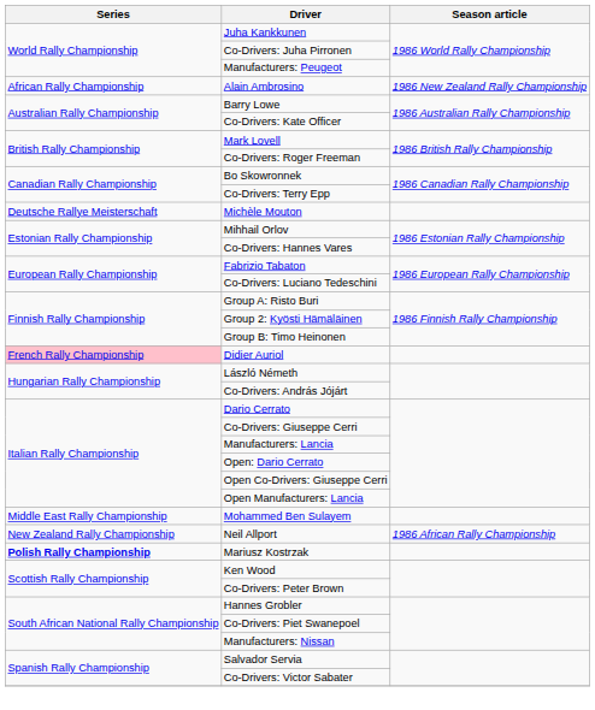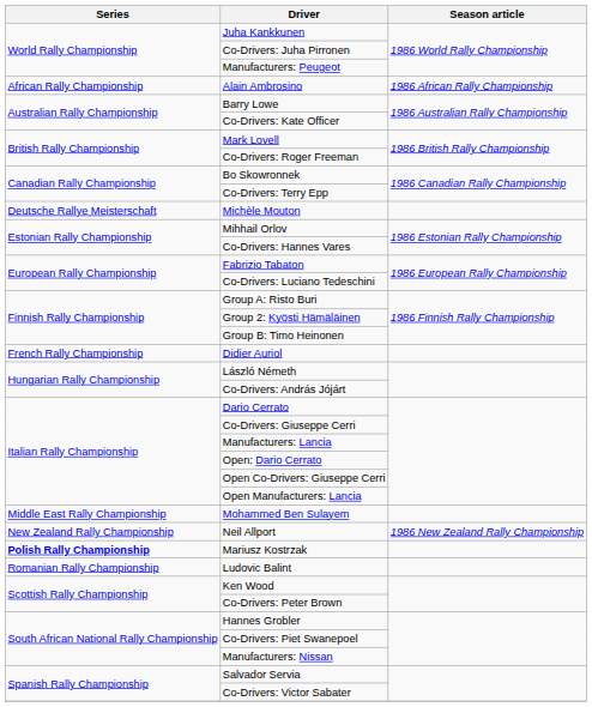Alain Ambrosino | Season article: 1986 New Zealand Rally Championship -> 1986 African Rally Championship
Didier Auriol | Series: pink background -> no background
Neil Allport | Season article: 1986 African Rally Championship -> 1986 New Zealand Rally Championship
+ row: Romanian Rally Championship | Ludovic Balint
